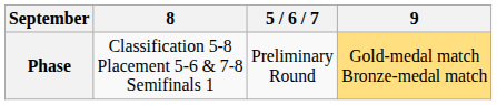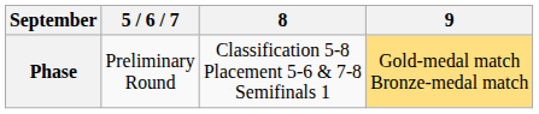columns swapped: 5 / 6 / 7 <-> 8
